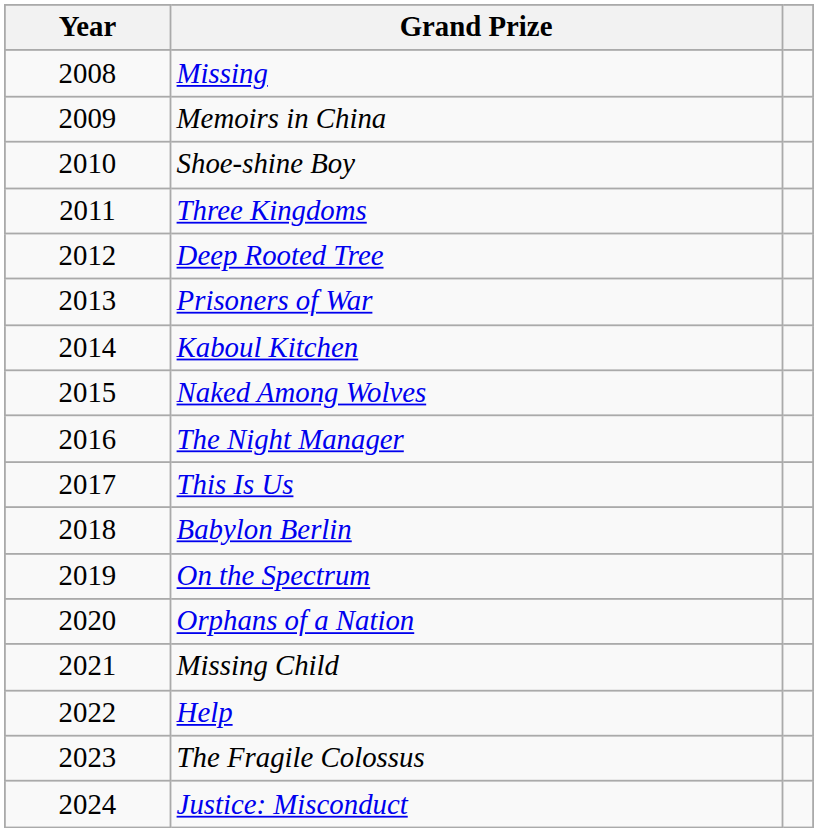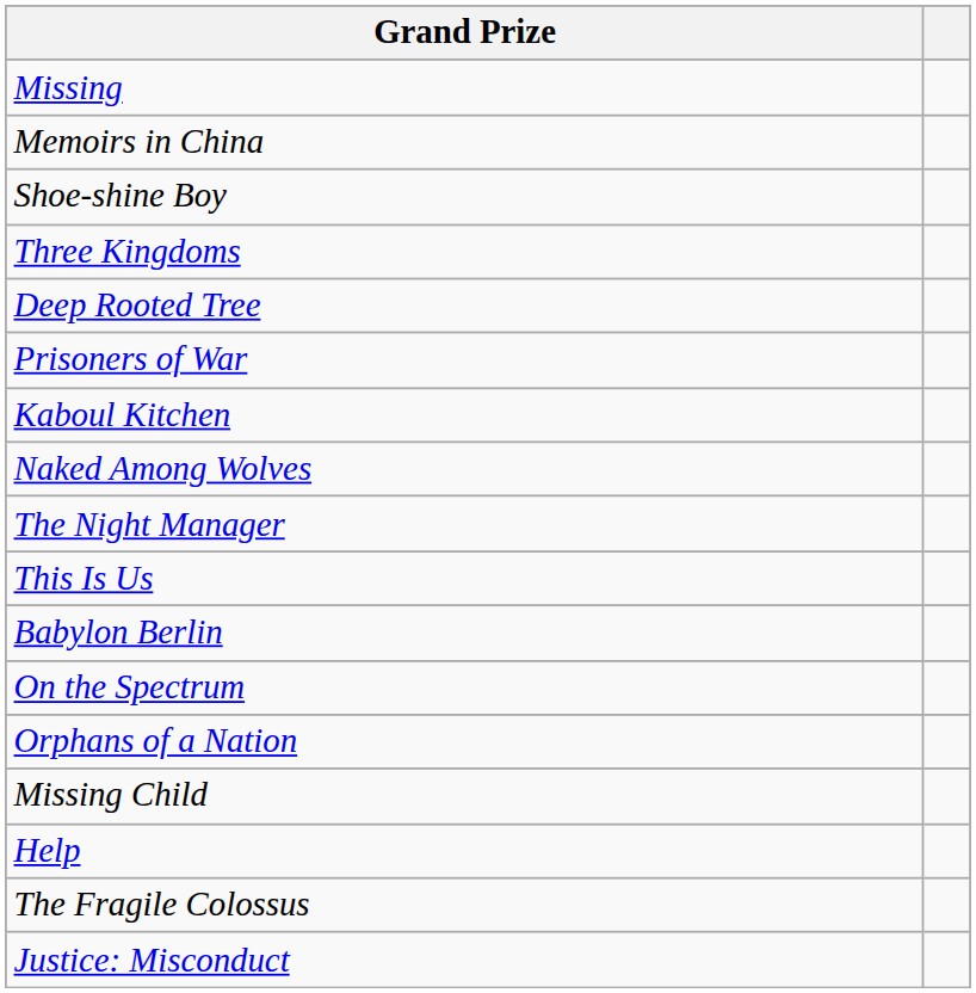- column: Year | 2008 | 2009 | 2010 | 2011 | 2012 | 2013 | 2014 | 2015 | 2016 | 2017 | 2018 | 2019 | 2020 | 2021 | 2022 | 2023 | 2024
